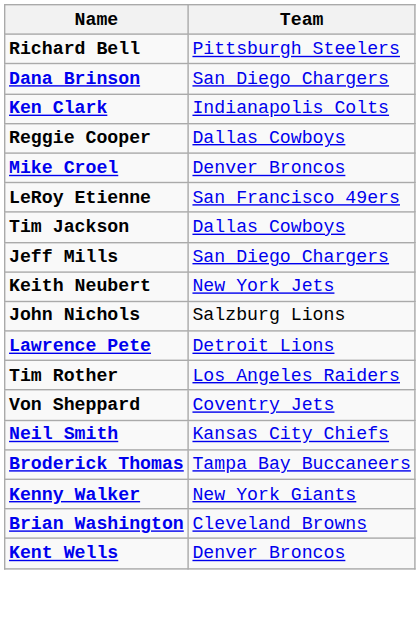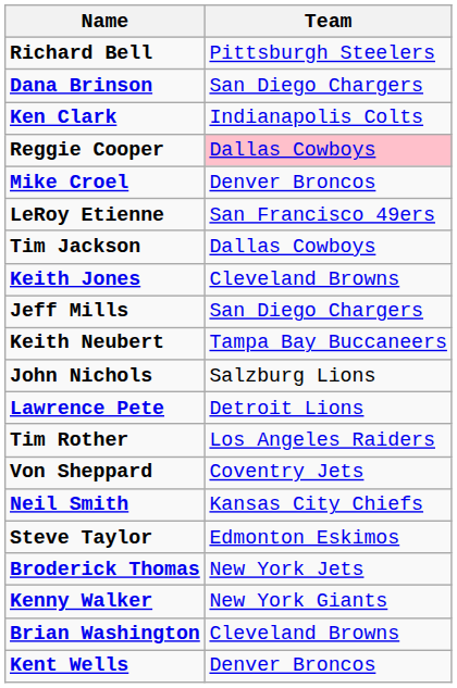Reggie Cooper | Team: no background -> pink background
+ row: Keith Jones | Cleveland Browns
Keith Neubert | Team: New York Jets -> Tampa Bay Buccaneers
+ row: Steve Taylor | Edmonton Eskimos
Broderick Thomas | Team: Tampa Bay Buccaneers -> New York Jets
